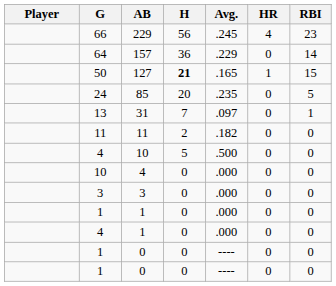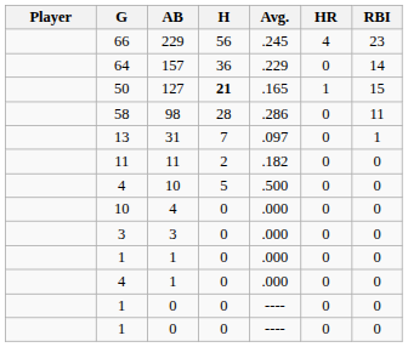+ row: 58 | 98 | 28 | .286 | 0 | 11
- row: 24 | 85 | 20 | .235 | 0 | 5
